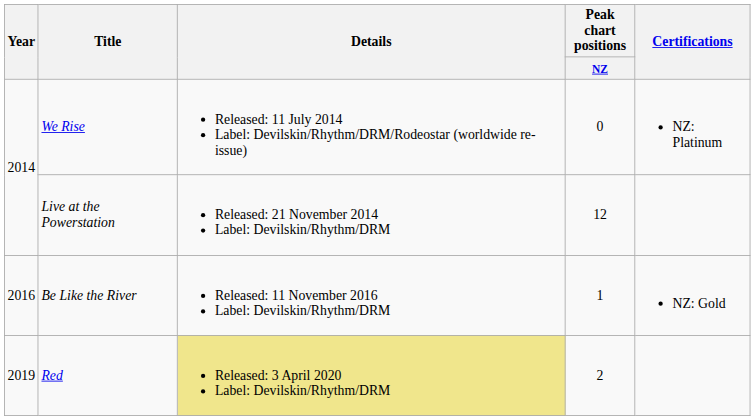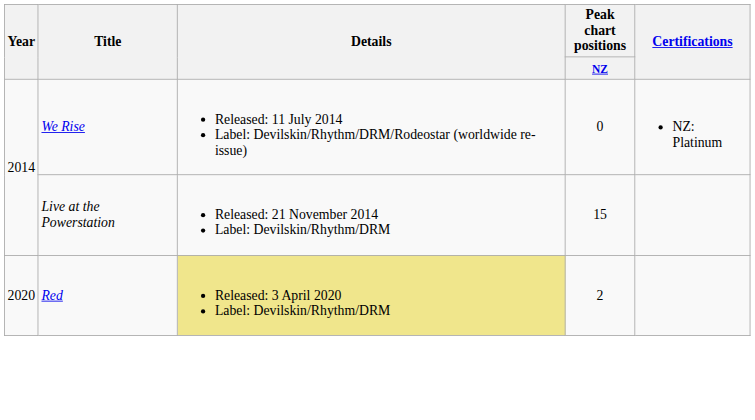Live at the Powerstation | Peak chart positions / NZ: 12 -> 15
- row: 2016 | Be Like the River | Released: 11 November 2016 Label: Devilskin/Rhythm/DRM | 1 | NZ: Gold
Red | Year: 2019 -> 2020
